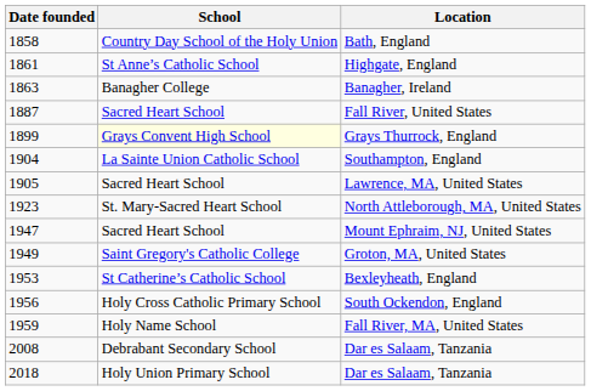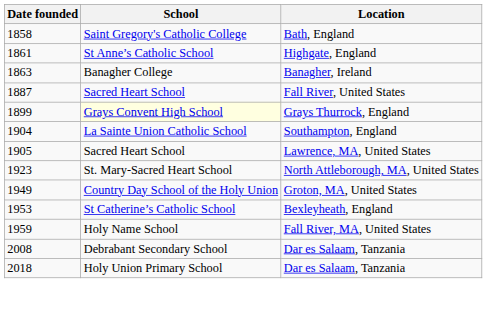Bath, England | School: Country Day School of the Holy Union -> Saint Gregory's Catholic College
- row: 1947 | Sacred Heart School | Mount Ephraim, NJ, United States
Groton, MA, United States | School: Saint Gregory's Catholic College -> Country Day School of the Holy Union
- row: 1956 | Holy Cross Catholic Primary School | South Ockendon, England
